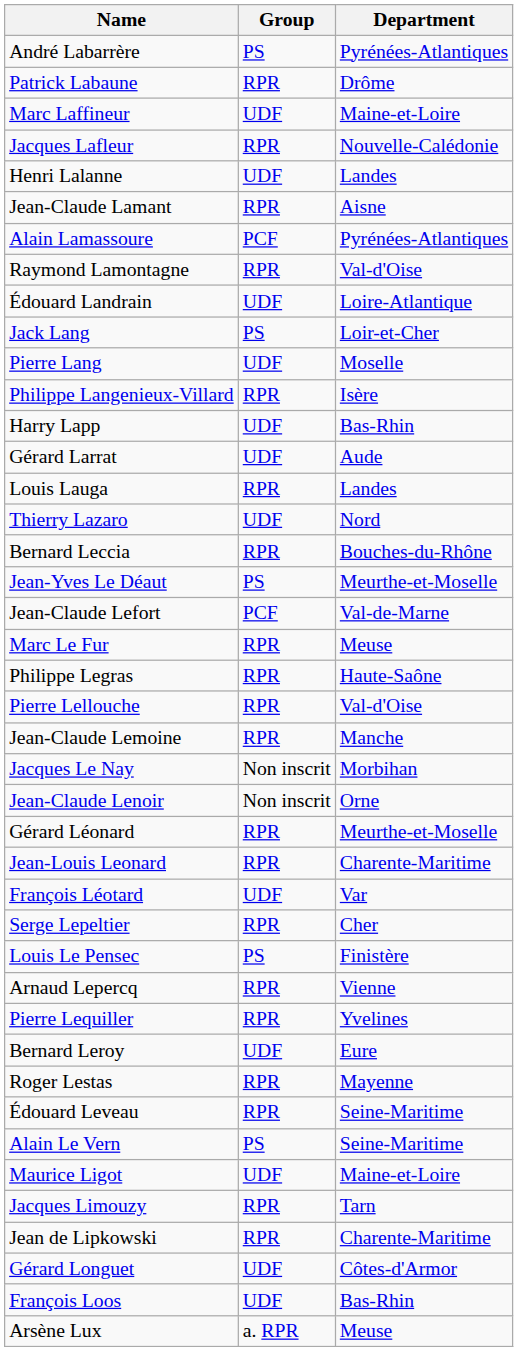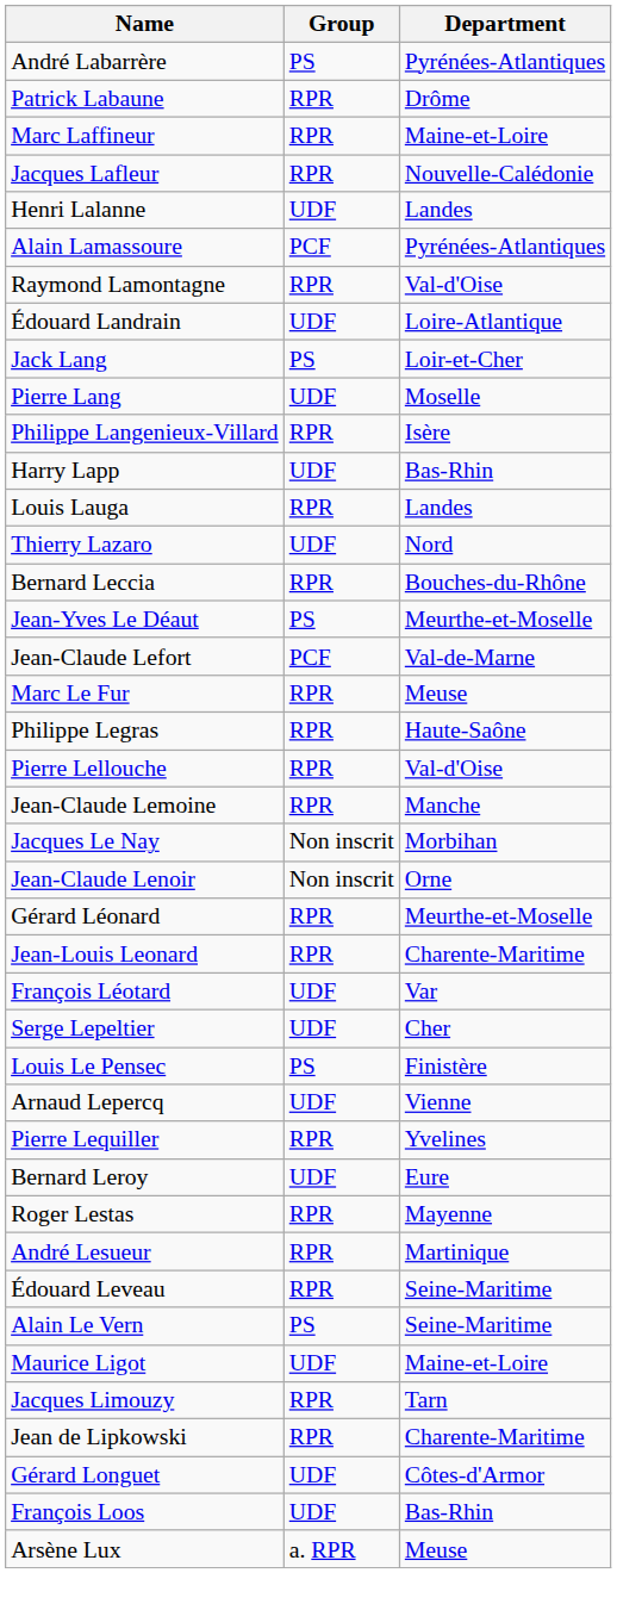Marc Laffineur | Group: UDF -> RPR
- row: Jean-Claude Lamant | RPR | Aisne
- row: Gérard Larrat | UDF | Aude
Serge Lepeltier | Group: RPR -> UDF
Arnaud Lepercq | Group: RPR -> UDF
+ row: André Lesueur | RPR | Martinique
